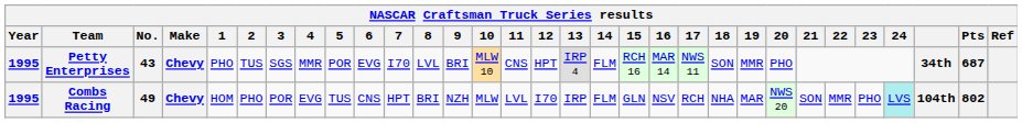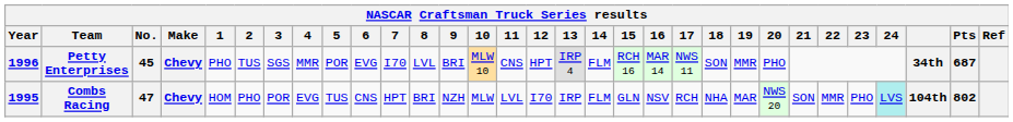Petty Enterprises | Year: 1995 -> 1996
Petty Enterprises | No.: 43 -> 45
Combs Racing | No.: 49 -> 47
